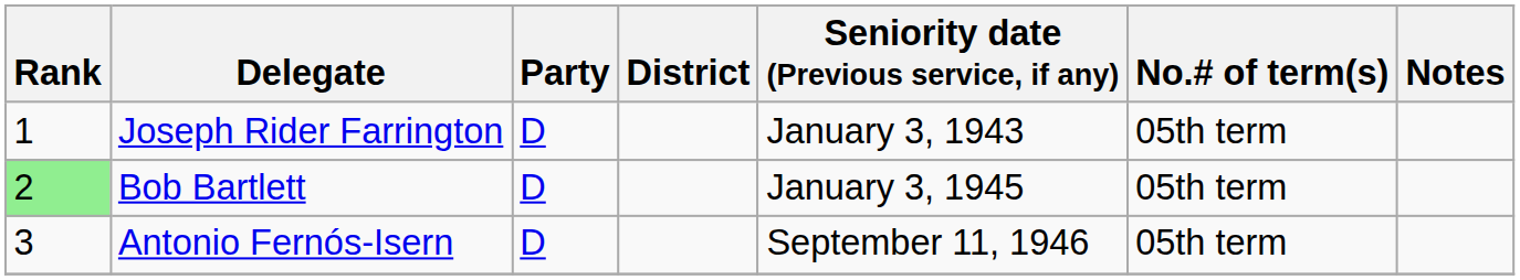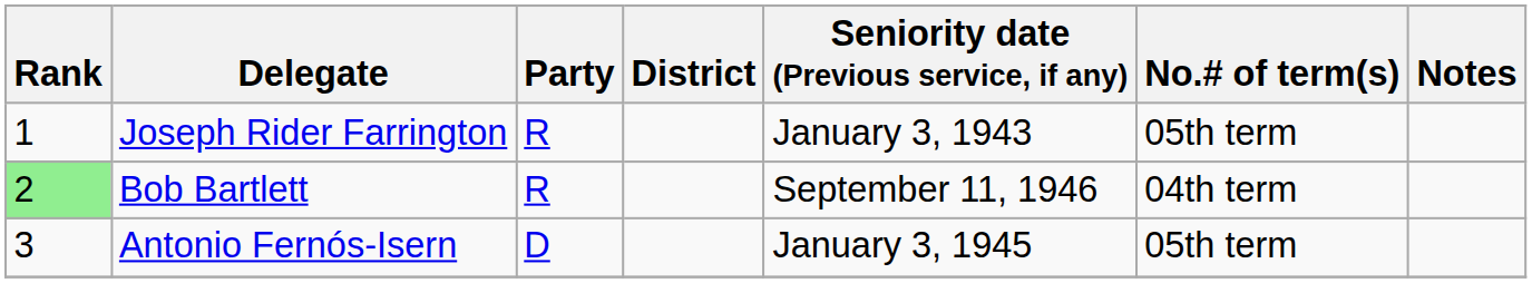Joseph Rider Farrington | Party: D -> R
Bob Bartlett | Party: D -> R
Bob Bartlett | Seniority date (Previous service, if any): January 3, 1945 -> September 11, 1946
Bob Bartlett | No.# of term(s): 05th term -> 04th term
Antonio Fernós-Isern | Seniority date (Previous service, if any): September 11, 1946 -> January 3, 1945
